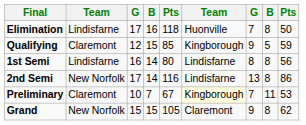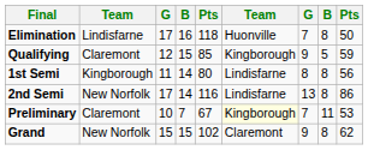1st Semi | column 2: Lindisfarne -> Kingborough
1st Semi | column 3: 16 -> 11
Grand | column 5: 105 -> 102
